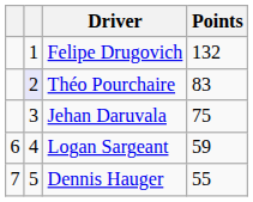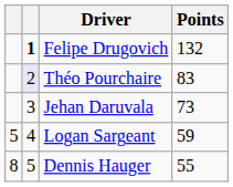Felipe Drugovich | column 2: normal -> bold
Jehan Daruvala | Points: 75 -> 73
Logan Sargeant | column 1: 6 -> 5
Dennis Hauger | column 1: 7 -> 8
